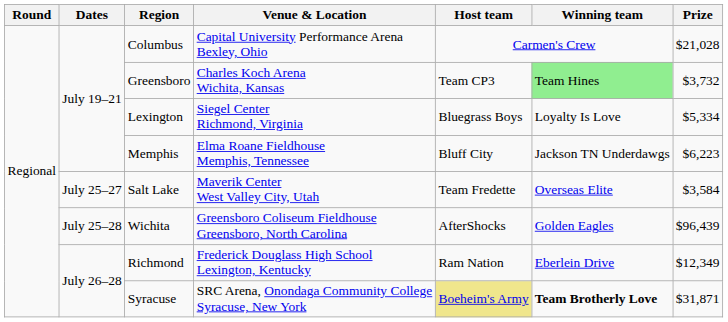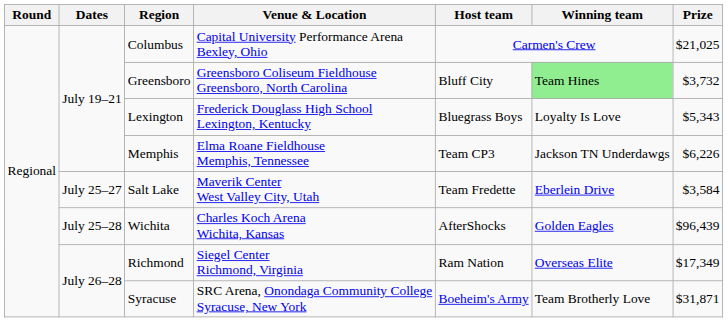Columbus | Prize: $21,028 -> $21,025
Greensboro | Venue & Location: Charles Koch Arena Wichita, Kansas -> Greensboro Coliseum Fieldhouse Greensboro, North Carolina
Greensboro | Host team: Team CP3 -> Bluff City
Lexington | Venue & Location: Siegel Center Richmond, Virginia -> Frederick Douglass High School Lexington, Kentucky
Lexington | Prize: $5,334 -> $5,343
Memphis | Host team: Bluff City -> Team CP3
Memphis | Prize: $6,223 -> $6,226
Salt Lake | Winning team: Overseas Elite -> Eberlein Drive
Wichita | Venue & Location: Greensboro Coliseum Fieldhouse Greensboro, North Carolina -> Charles Koch Arena Wichita, Kansas
Richmond | Venue & Location: Frederick Douglass High School Lexington, Kentucky -> Siegel Center Richmond, Virginia
Richmond | Winning team: Eberlein Drive -> Overseas Elite
Richmond | Prize: $12,349 -> $17,349
Syracuse | Host team: khaki background -> no background
Syracuse | Winning team: bold -> normal
